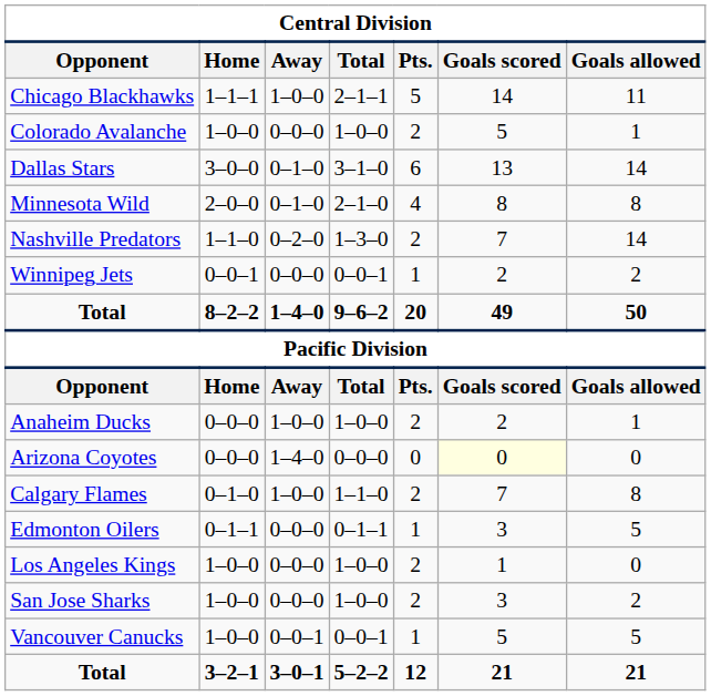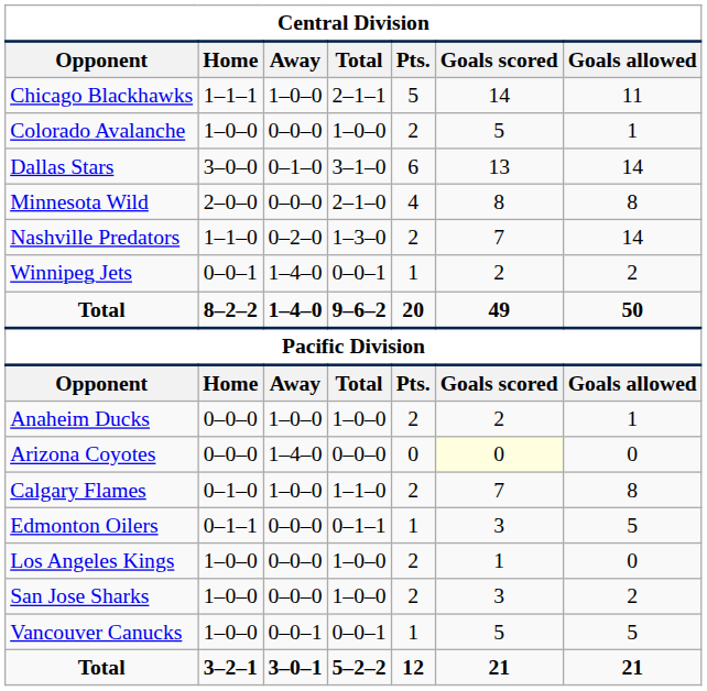Minnesota Wild | Away: 0–1–0 -> 0–0–0
Winnipeg Jets | Away: 0–0–0 -> 1–4–0
